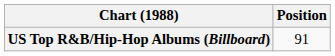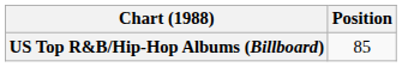US Top R&B/Hip-Hop Albums (Billboard) | Position: 91 -> 85
